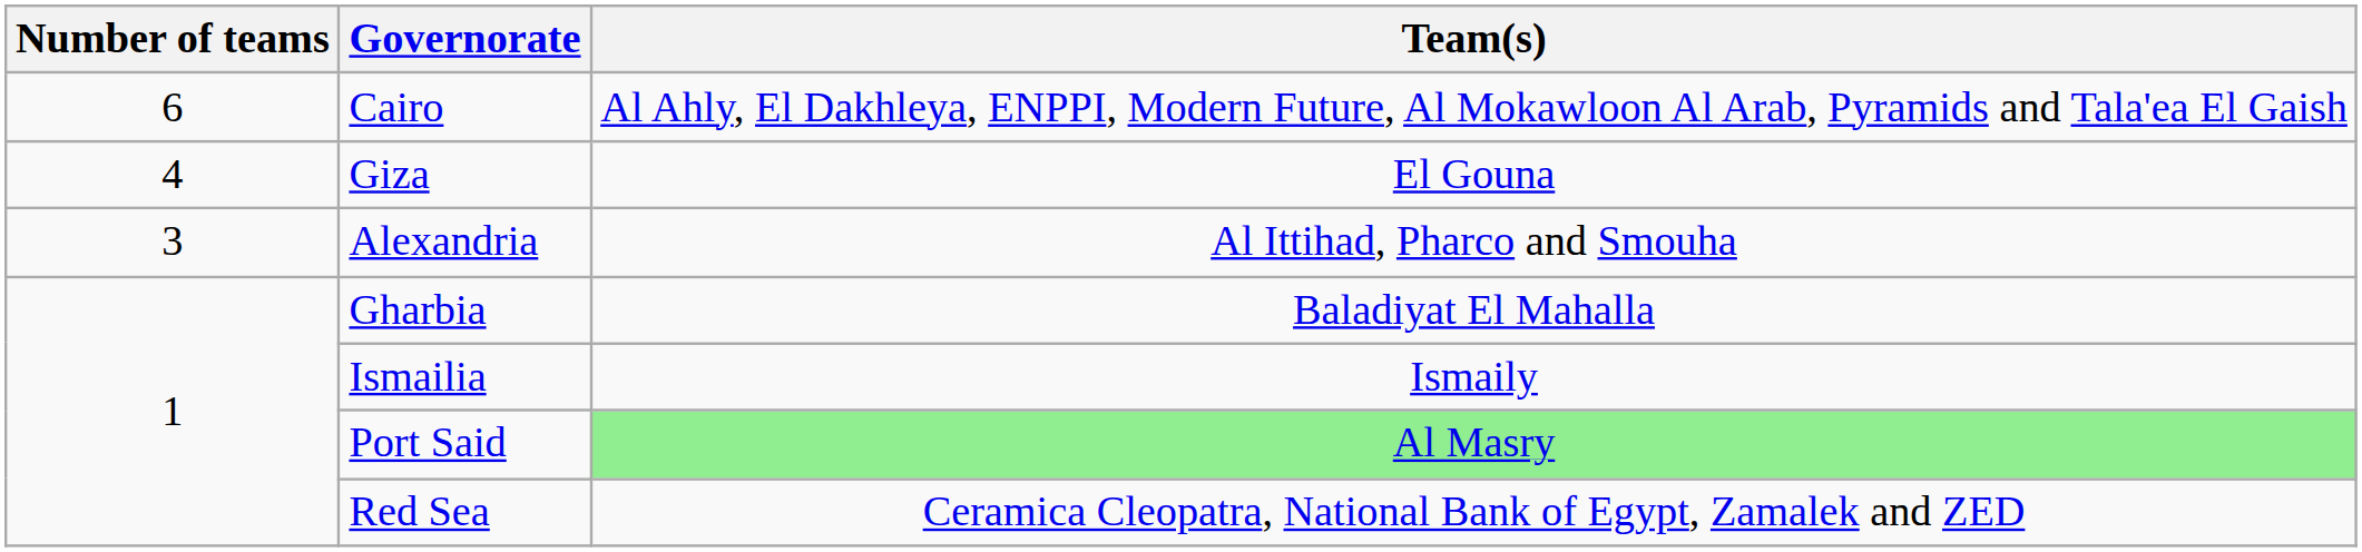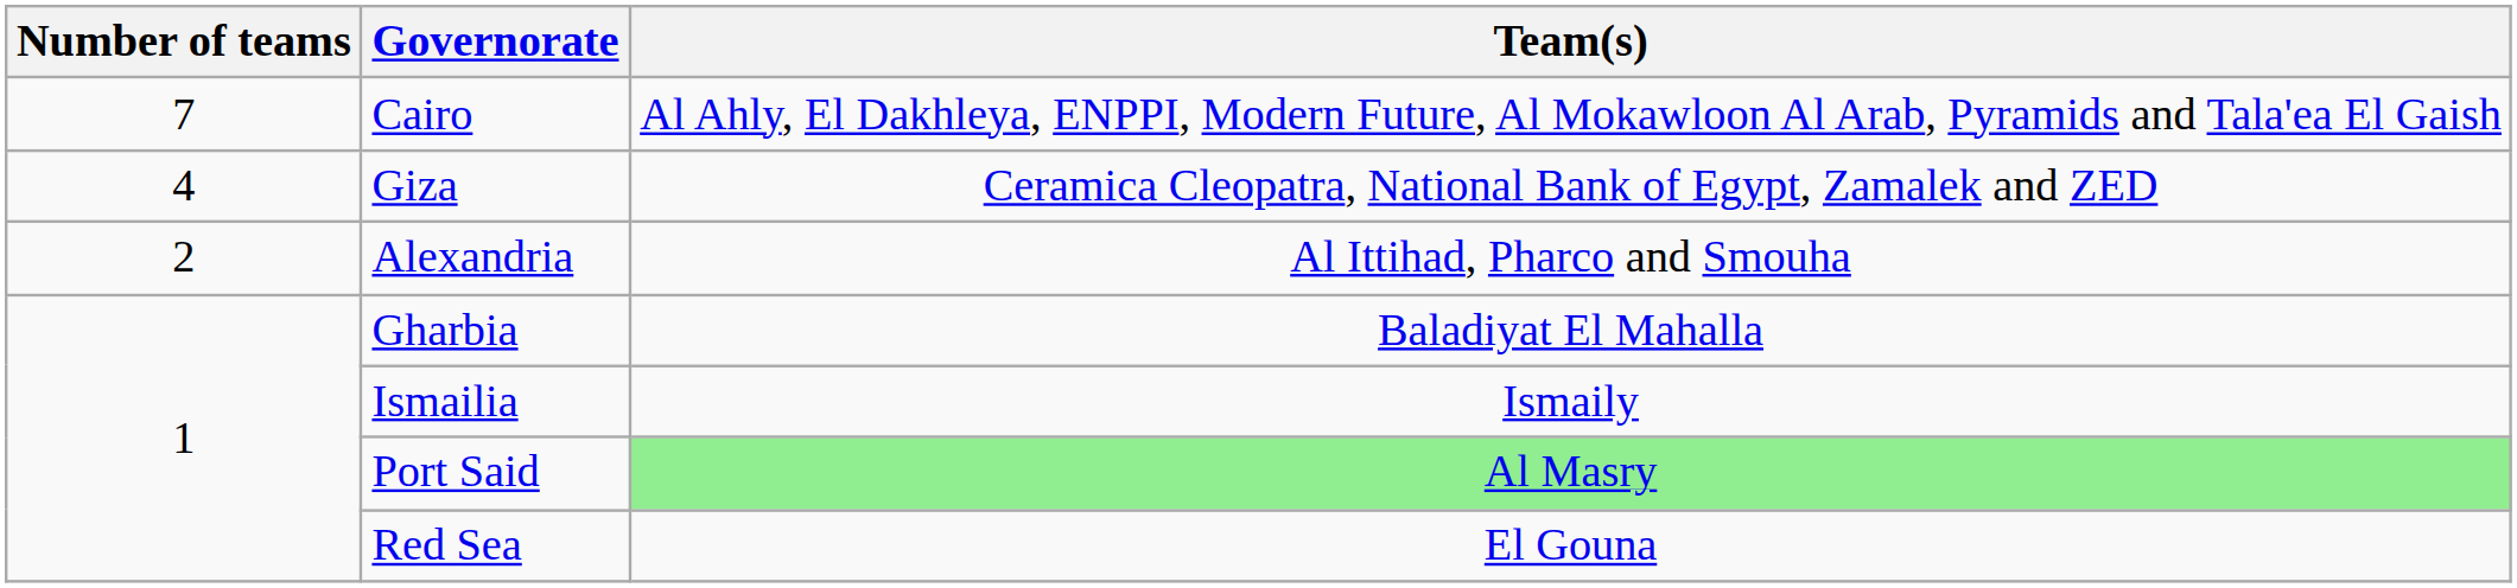Cairo | Number of teams: 6 -> 7
Giza | Team(s): El Gouna -> Ceramica Cleopatra, National Bank of Egypt, Zamalek and ZED
Alexandria | Number of teams: 3 -> 2
Red Sea | Team(s): Ceramica Cleopatra, National Bank of Egypt, Zamalek and ZED -> El Gouna
